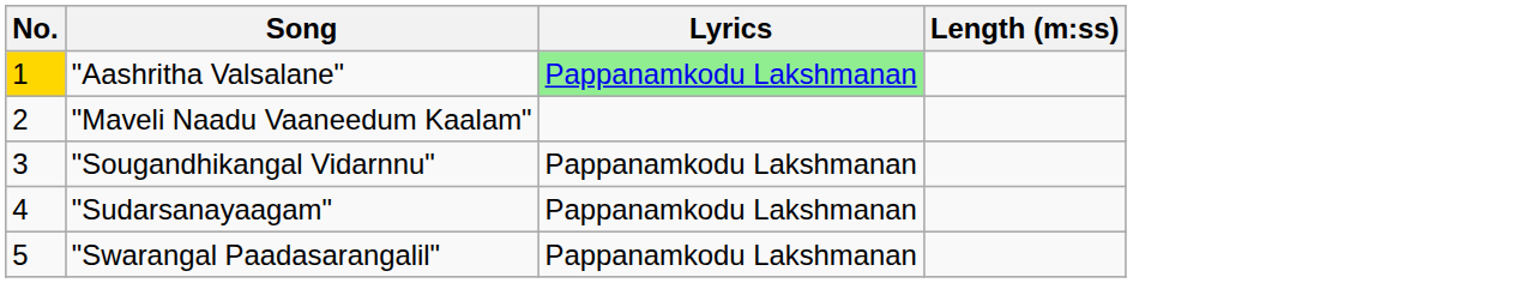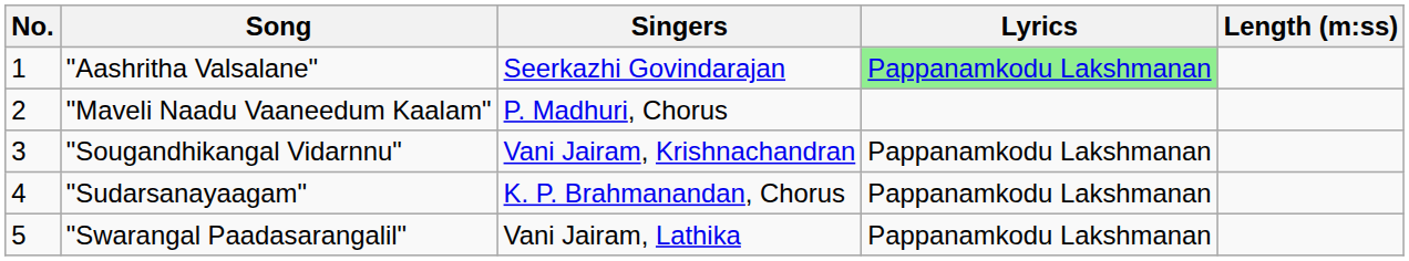+ column: Singers | Seerkazhi Govindarajan | P. Madhuri, Chorus | Vani Jairam, Krishnachandran | K. P. Brahmanandan, Chorus | Vani Jairam, Lathika
"Aashritha Valsalane" | No.: gold background -> no background
